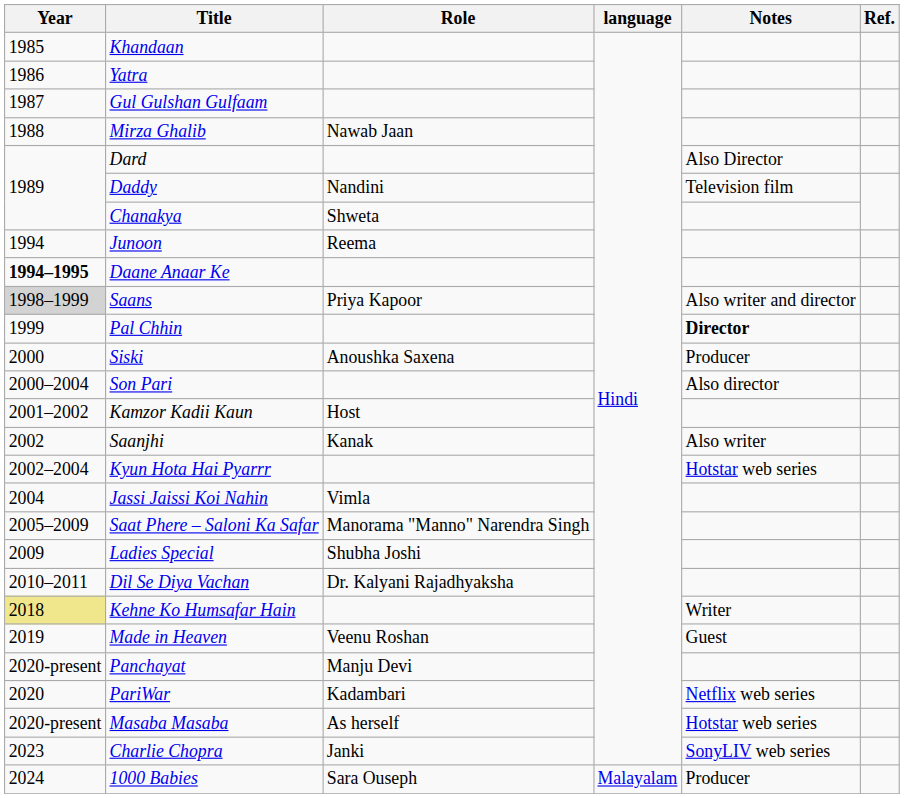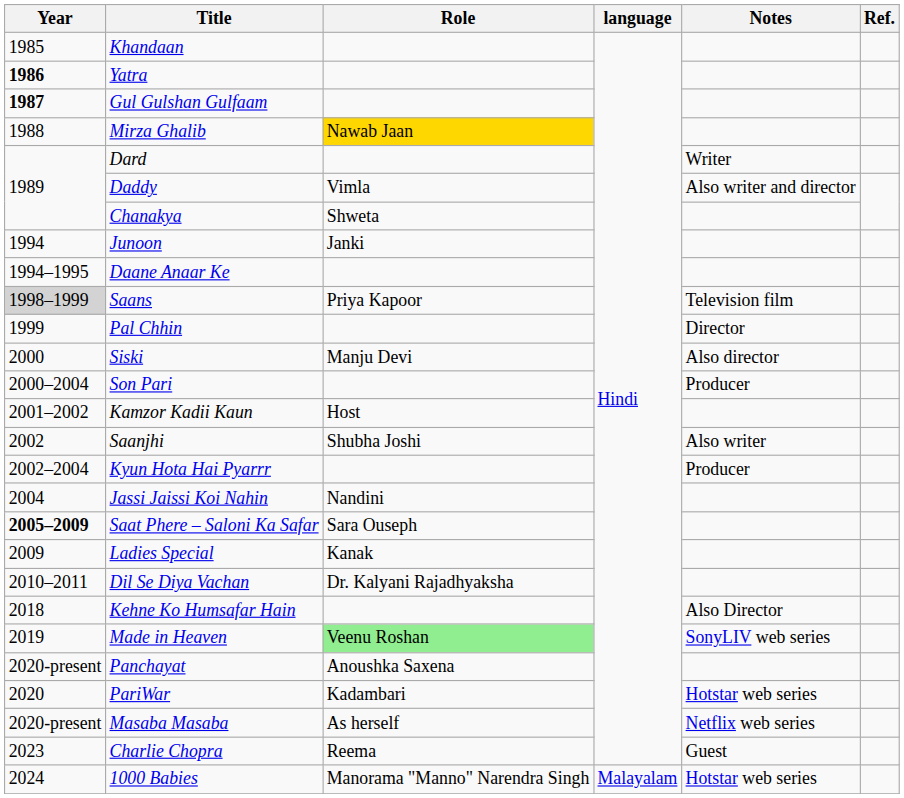Yatra | Year: normal -> bold
Gul Gulshan Gulfaam | Year: normal -> bold
Mirza Ghalib | Role: no background -> gold background
Dard | Notes: Also Director -> Writer
Daddy | Role: Nandini -> Vimla
Daddy | Notes: Television film -> Also writer and director
Junoon | Role: Reema -> Janki
Daane Anaar Ke | Year: bold -> normal
Saans | Notes: Also writer and director -> Television film
Pal Chhin | Notes: bold -> normal
Siski | Role: Anoushka Saxena -> Manju Devi
Siski | Notes: Producer -> Also director
Son Pari | Notes: Also director -> Producer
Saanjhi | Role: Kanak -> Shubha Joshi
Kyun Hota Hai Pyarrr | Notes: Hotstar web series -> Producer
Jassi Jaissi Koi Nahin | Role: Vimla -> Nandini
Saat Phere – Saloni Ka Safar | Year: normal -> bold
Saat Phere – Saloni Ka Safar | Role: Manorama "Manno" Narendra Singh -> Sara Ouseph
Ladies Special | Role: Shubha Joshi -> Kanak
Kehne Ko Humsafar Hain | Year: khaki background -> no background
Kehne Ko Humsafar Hain | Notes: Writer -> Also Director
Made in Heaven | Role: no background -> lightgreen background
Made in Heaven | Notes: Guest -> SonyLIV web series
Panchayat | Role: Manju Devi -> Anoushka Saxena
PariWar | Notes: Netflix web series -> Hotstar web series
Masaba Masaba | Notes: Hotstar web series -> Netflix web series
Charlie Chopra | Role: Janki -> Reema
Charlie Chopra | Notes: SonyLIV web series -> Guest
1000 Babies | Role: Sara Ouseph -> Manorama "Manno" Narendra Singh
1000 Babies | Notes: Producer -> Hotstar web series
